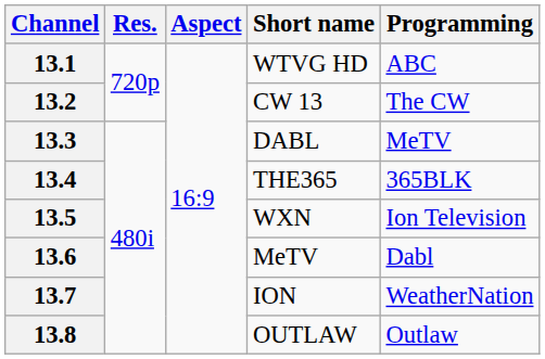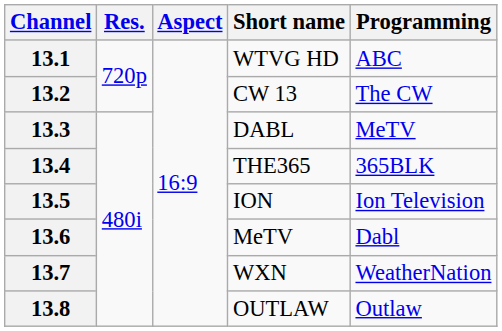13.5 | Short name: WXN -> ION
13.7 | Short name: ION -> WXN
